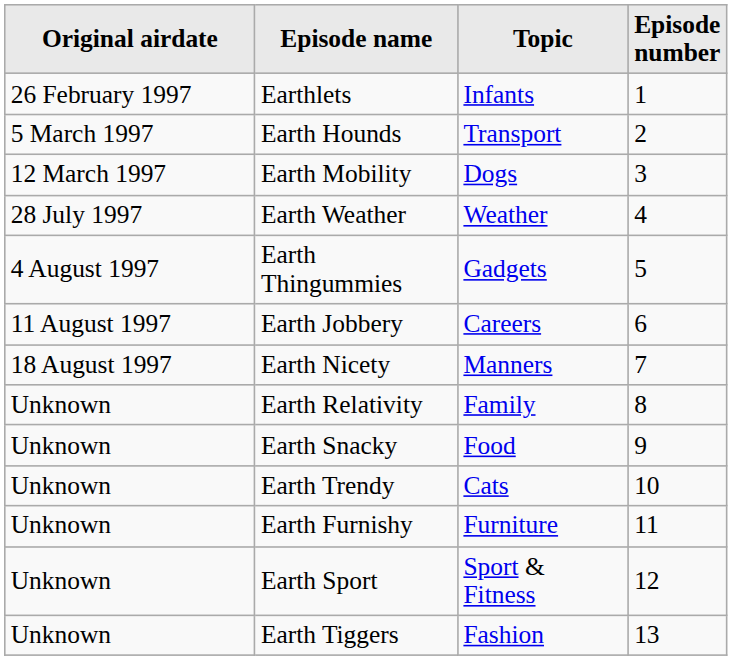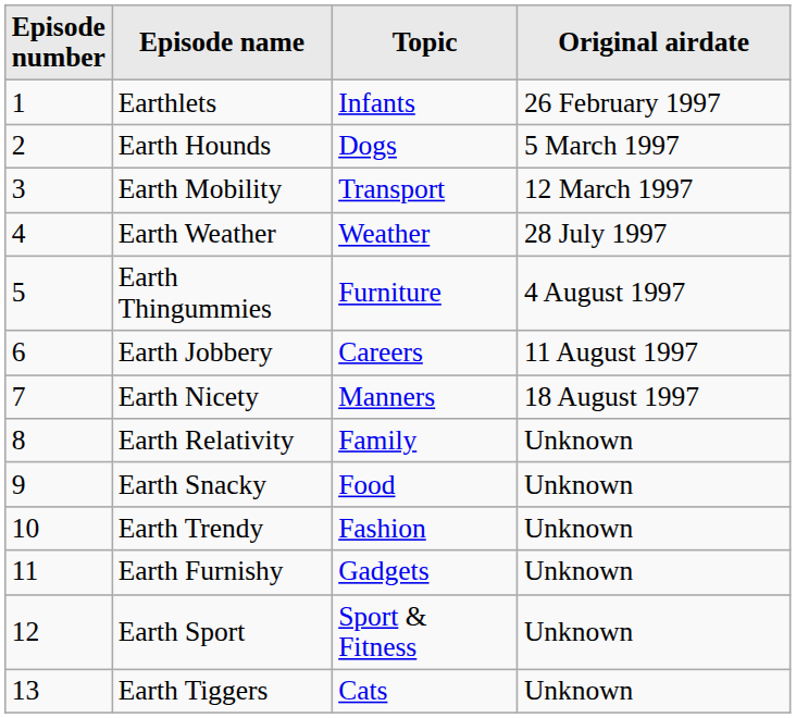columns swapped: Episode number <-> Original airdate
Earth Hounds | Topic: Transport -> Dogs
Earth Mobility | Topic: Dogs -> Transport
Earth Thingummies | Topic: Gadgets -> Furniture
Earth Trendy | Topic: Cats -> Fashion
Earth Furnishy | Topic: Furniture -> Gadgets
Earth Tiggers | Topic: Fashion -> Cats
